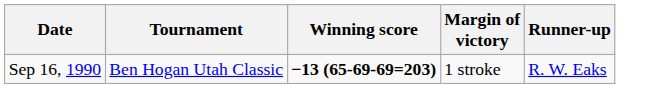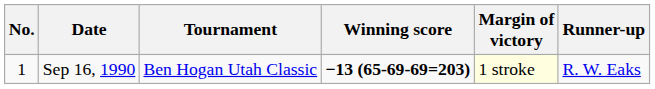+ column: No. | 1
Sep 16, 1990 | Margin of victory: no background -> lightyellow background
